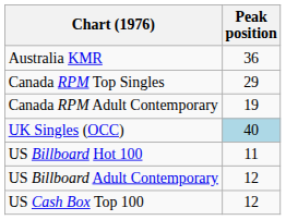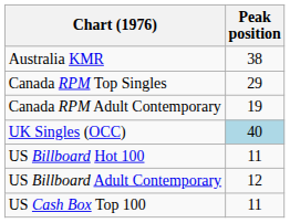Australia KMR | Peak position: 36 -> 38
US Cash Box Top 100 | Peak position: 12 -> 11
